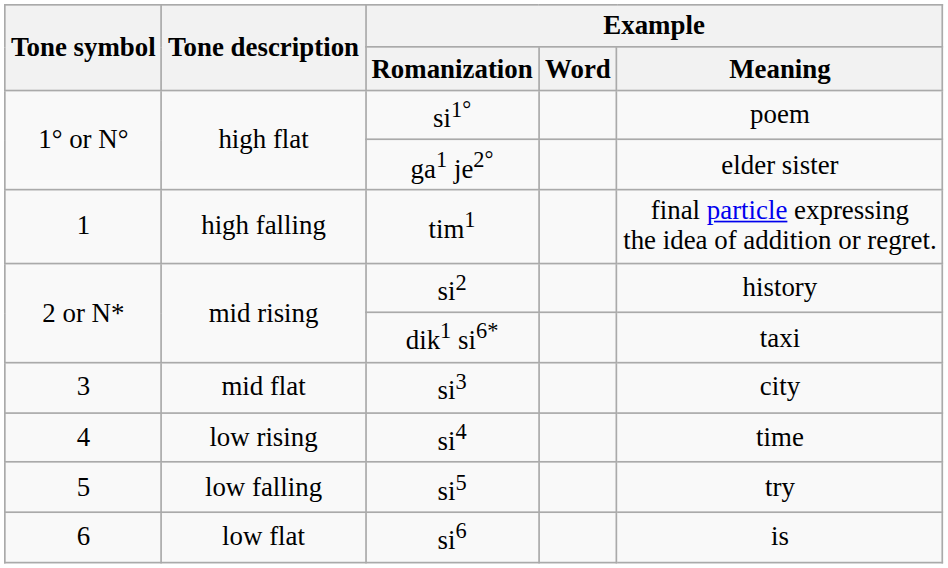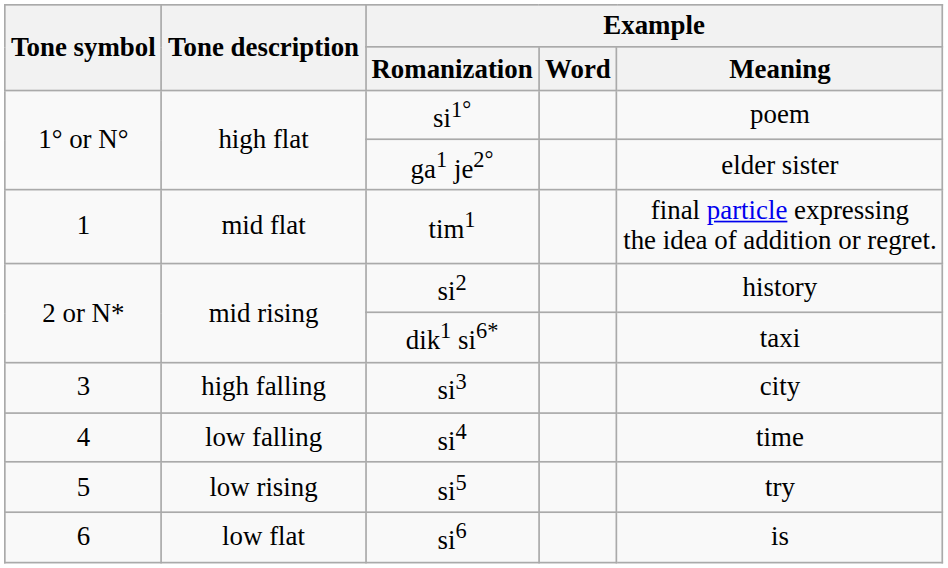tim1 | Tone description: high falling -> mid flat
si3 | Tone description: mid flat -> high falling
si4 | Tone description: low rising -> low falling
si5 | Tone description: low falling -> low rising
